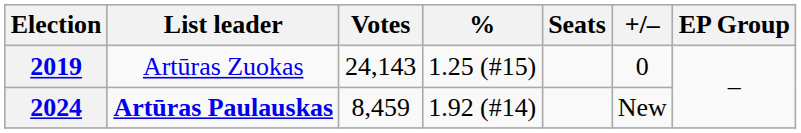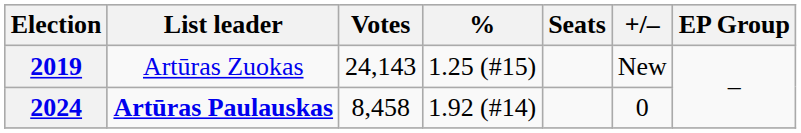2019 | +/–: 0 -> New
2024 | Votes: 8,459 -> 8,458
2024 | +/–: New -> 0
